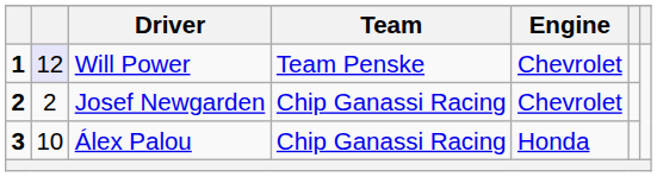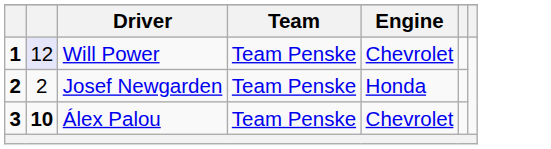Josef Newgarden | Team: Chip Ganassi Racing -> Team Penske
Josef Newgarden | Engine: Chevrolet -> Honda
Álex Palou | column 2: normal -> bold
Álex Palou | Team: Chip Ganassi Racing -> Team Penske
Álex Palou | Engine: Honda -> Chevrolet
